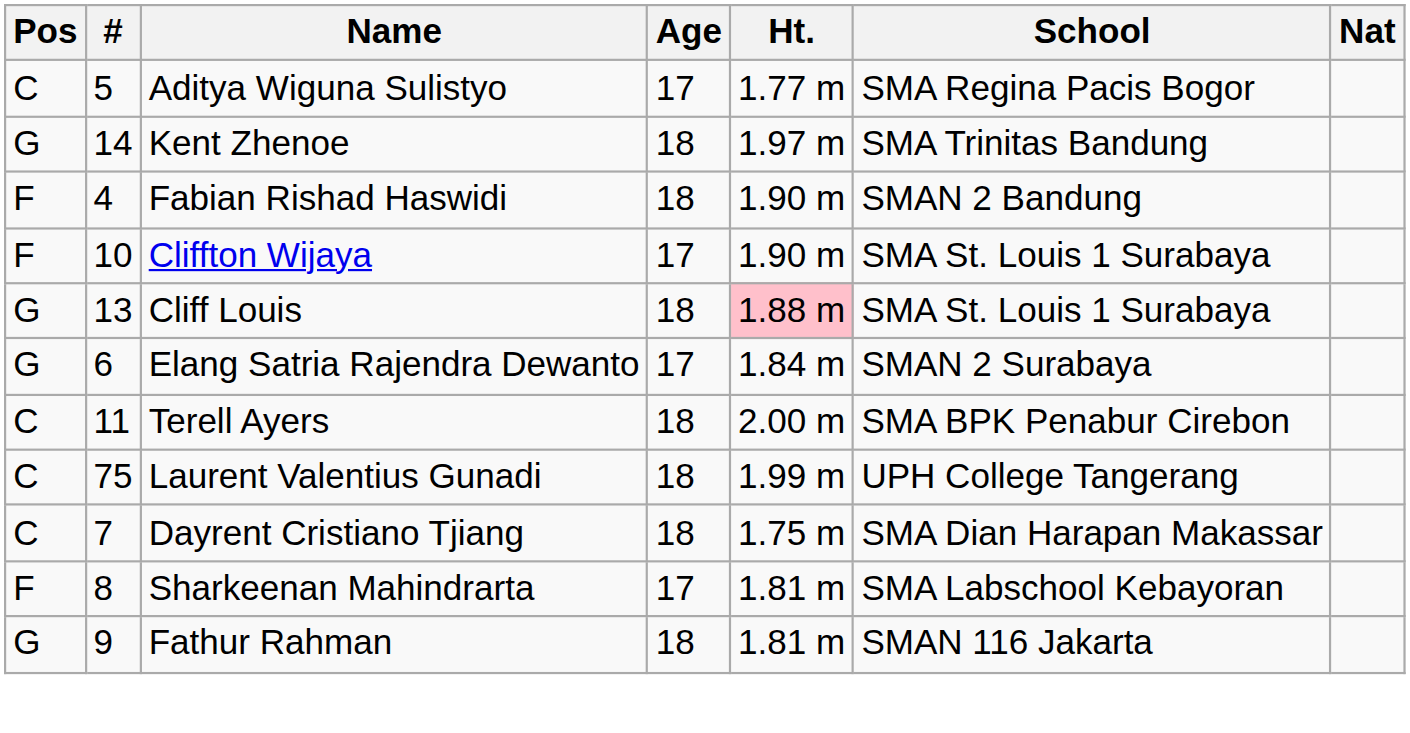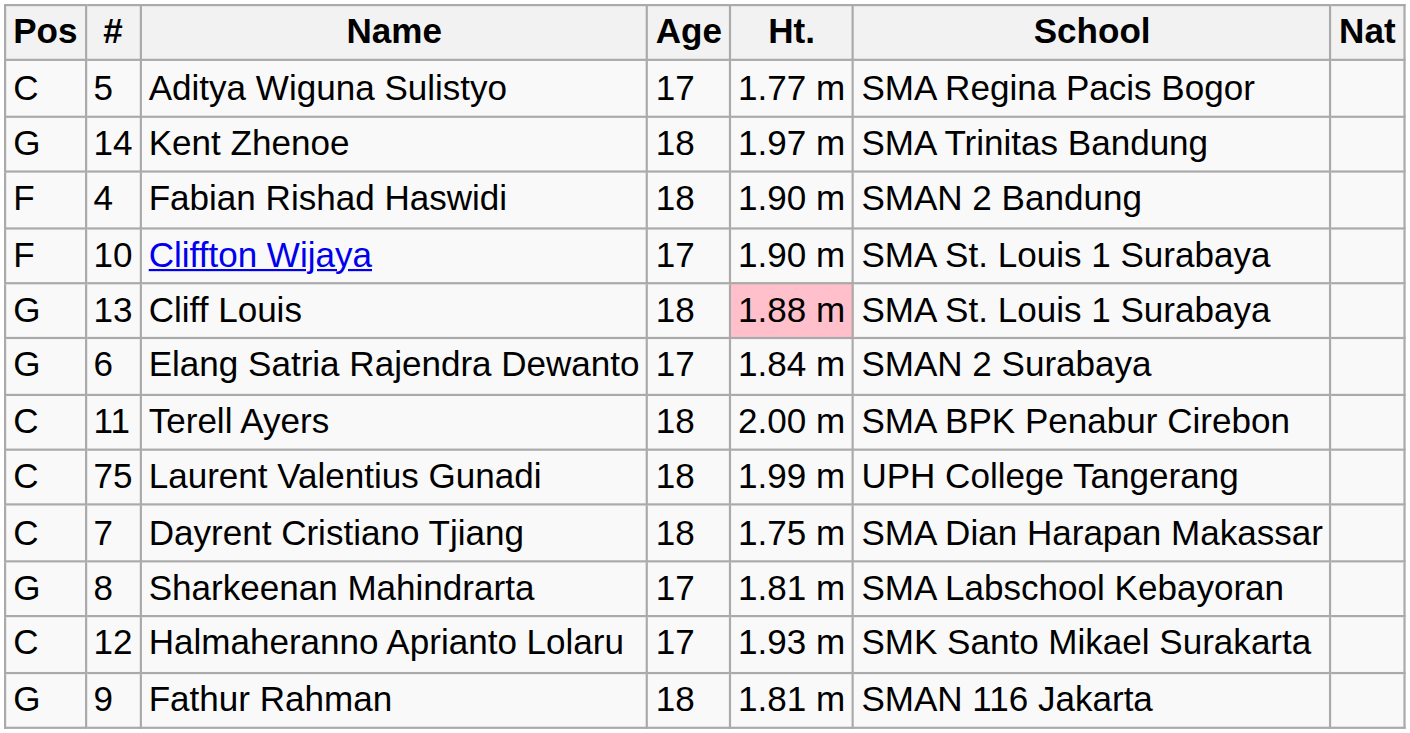Sharkeenan Mahindrarta | Pos: F -> G
+ row: C | 12 | Halmaheranno Aprianto Lolaru | 17 | 1.93 m | SMK Santo Mikael Surakarta
